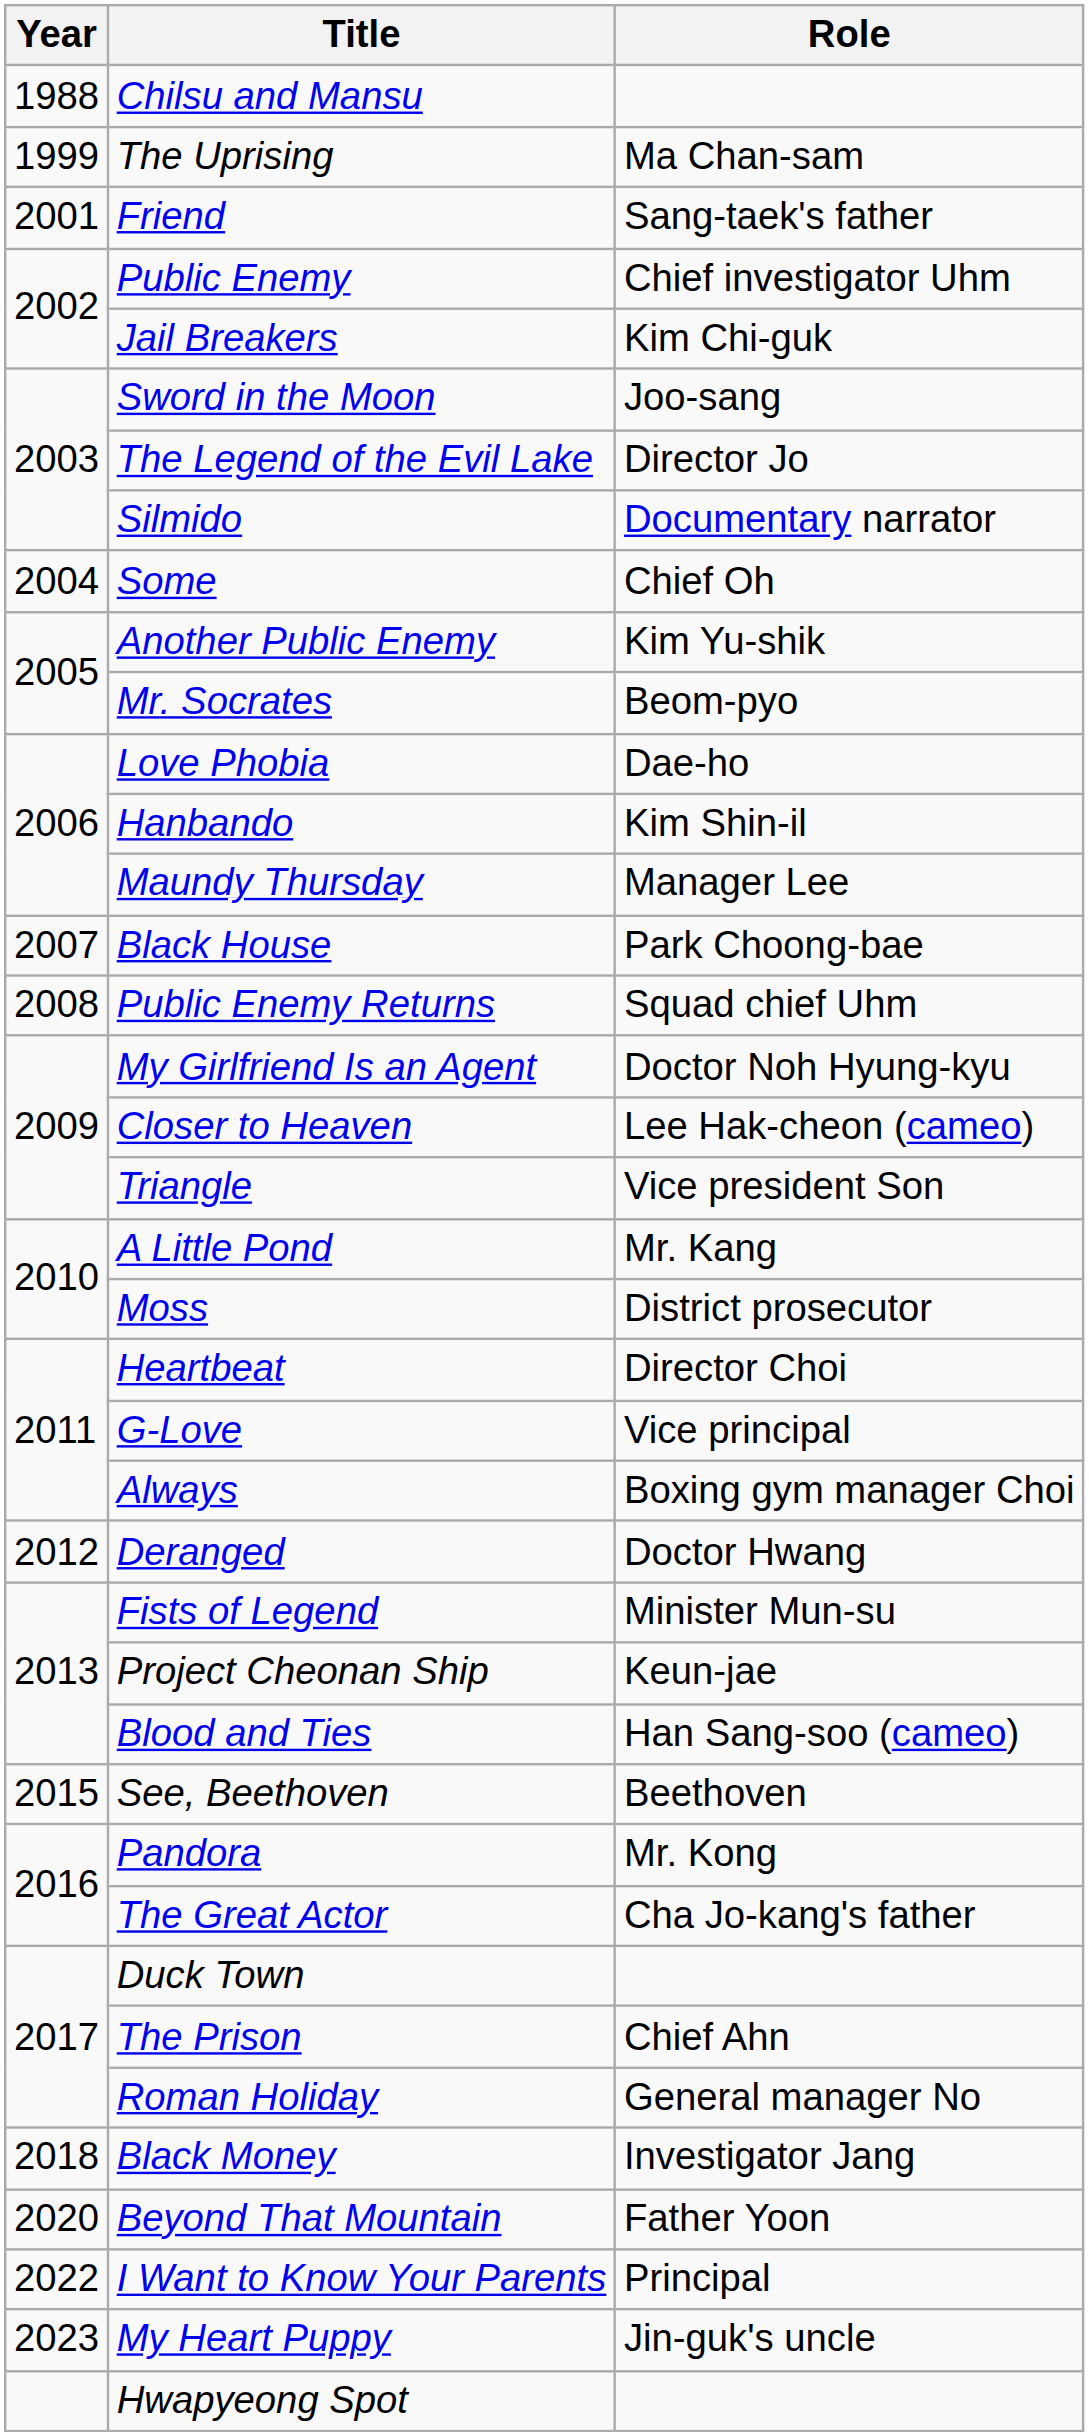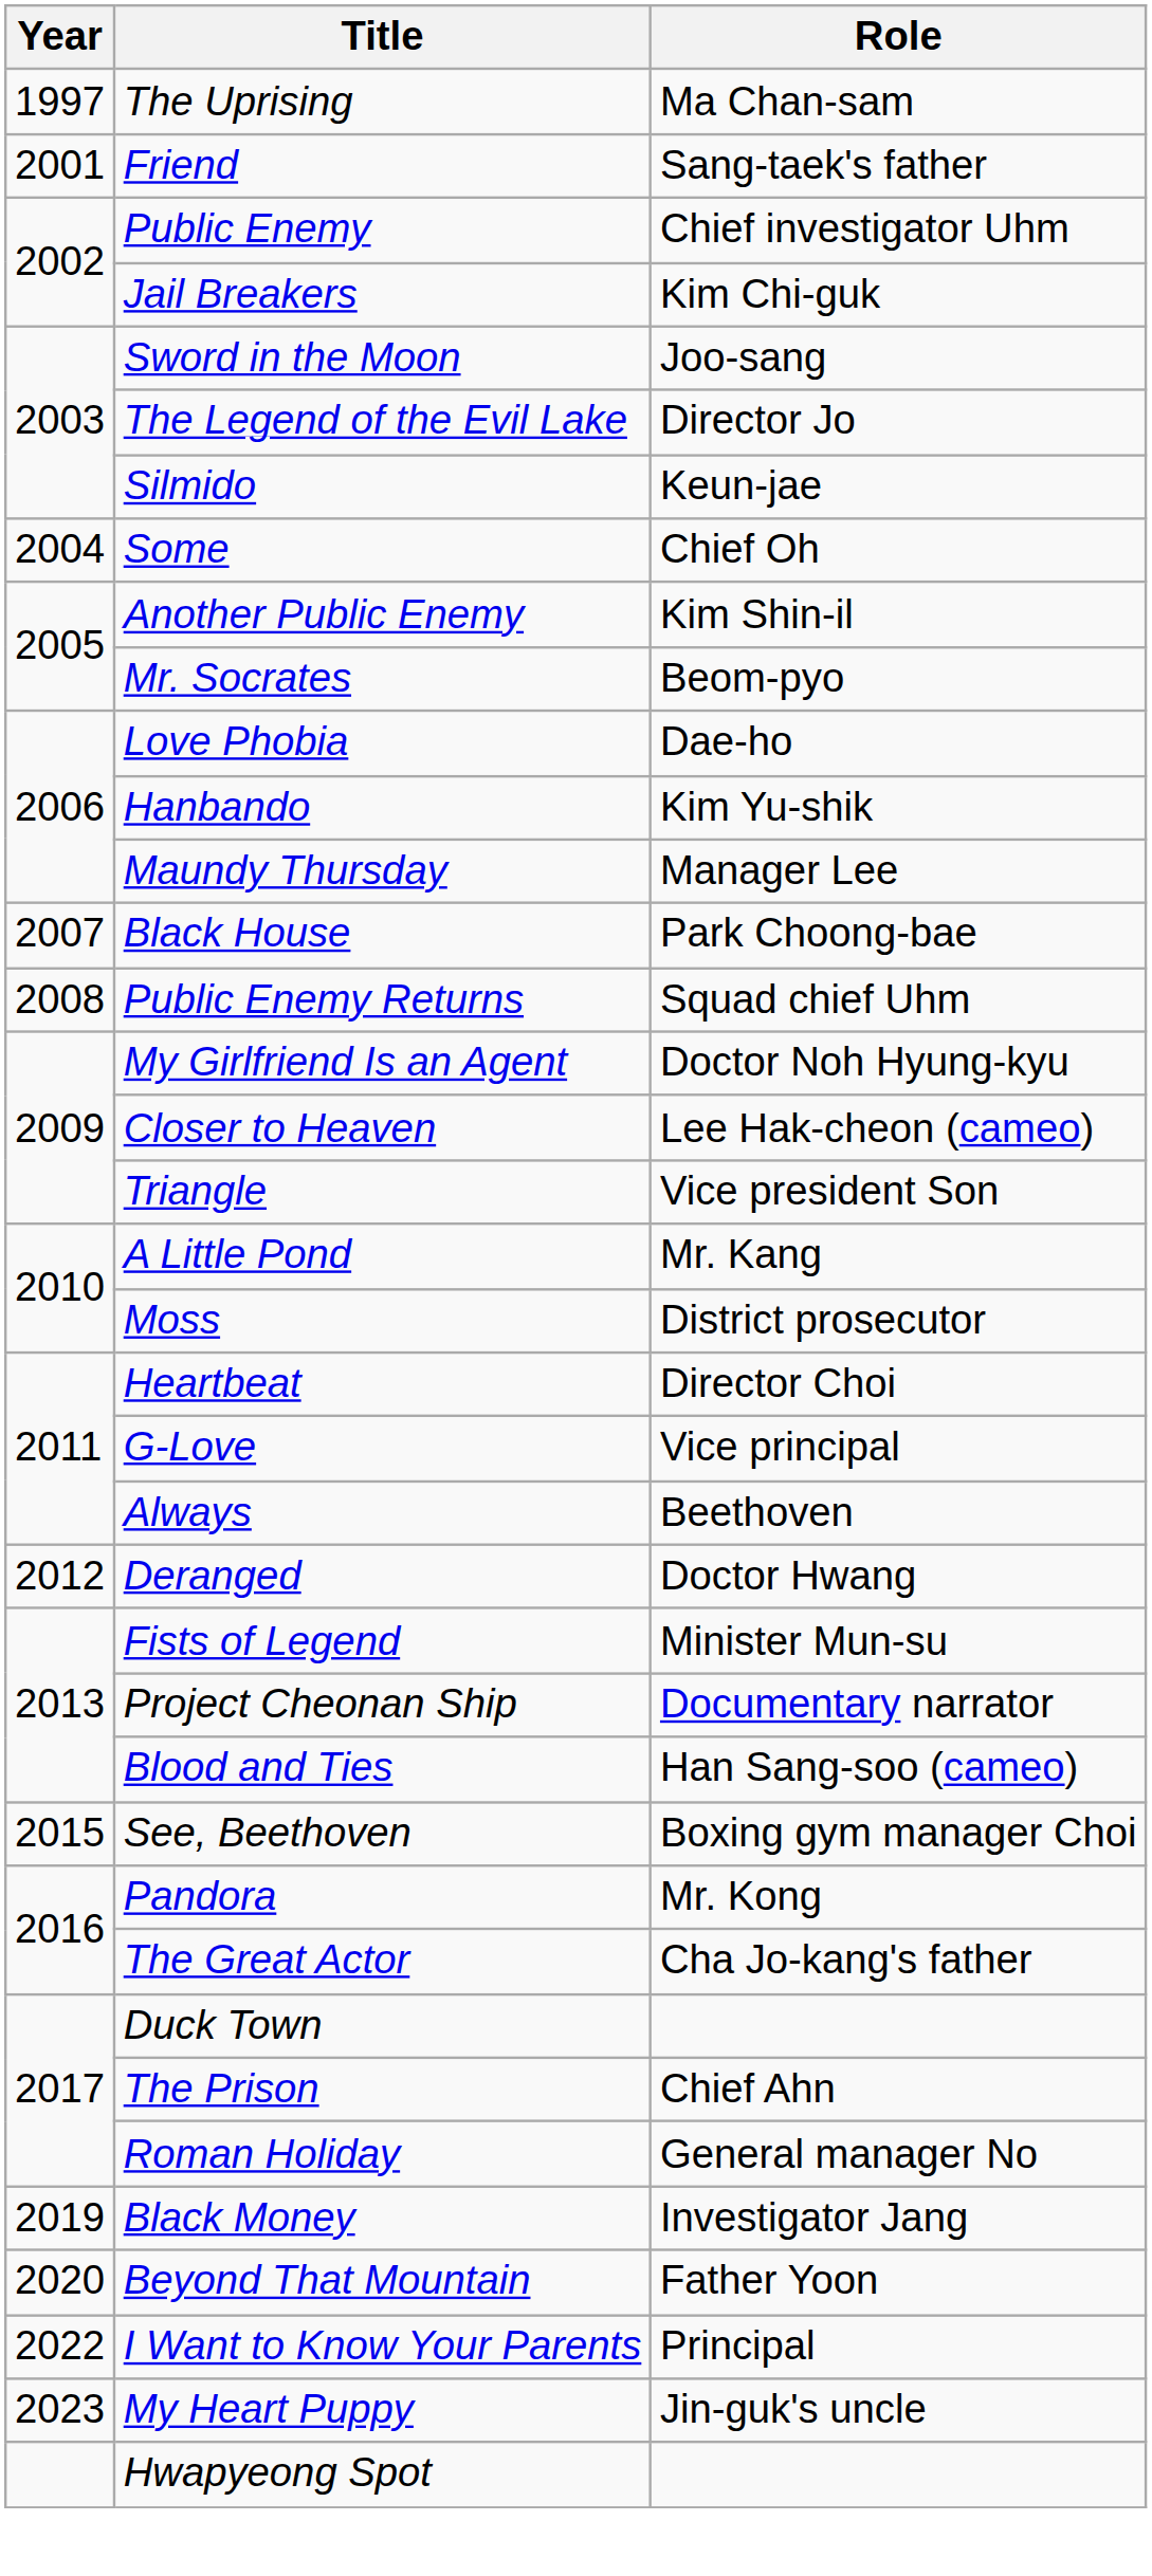- row: 1988 | Chilsu and Mansu
The Uprising | Year: 1999 -> 1997
Silmido | Role: Documentary narrator -> Keun-jae
Another Public Enemy | Role: Kim Yu-shik -> Kim Shin-il
Hanbando | Role: Kim Shin-il -> Kim Yu-shik
Always | Role: Boxing gym manager Choi -> Beethoven
Project Cheonan Ship | Role: Keun-jae -> Documentary narrator
See, Beethoven | Role: Beethoven -> Boxing gym manager Choi
Black Money | Year: 2018 -> 2019
